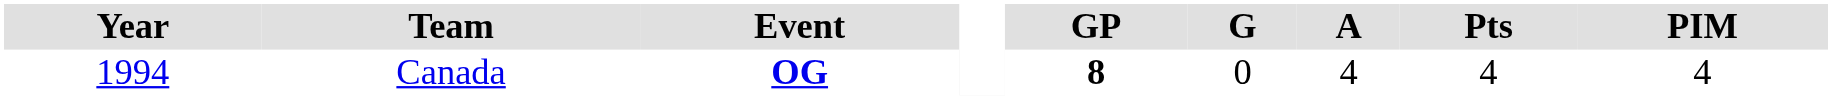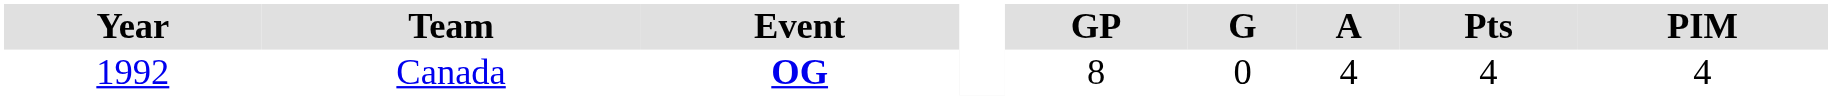Canada | Year: 1994 -> 1992
Canada | GP: bold -> normal
